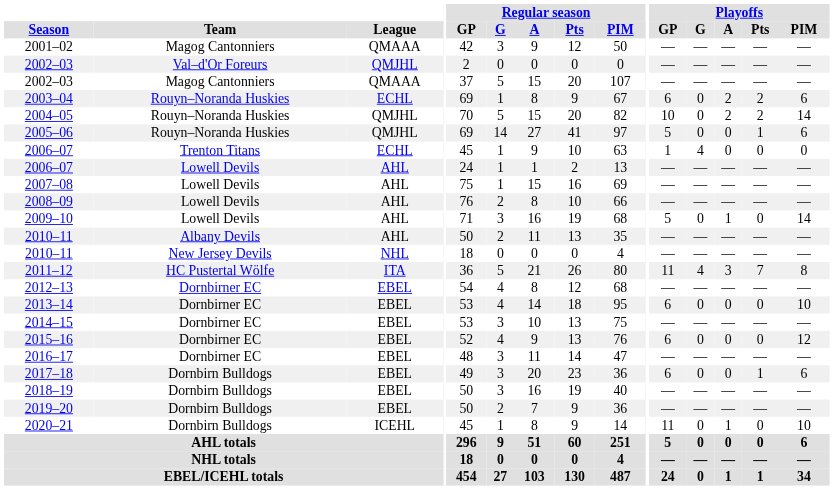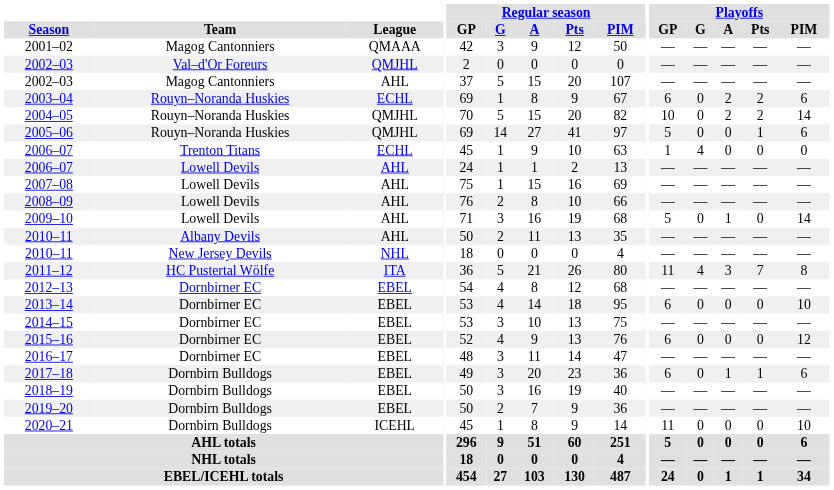2002–03 / Magog Cantonniers | League: QMAAA -> AHL
2017–18 | Playoffs / A: 0 -> 1
2020–21 | Playoffs / A: 1 -> 0
